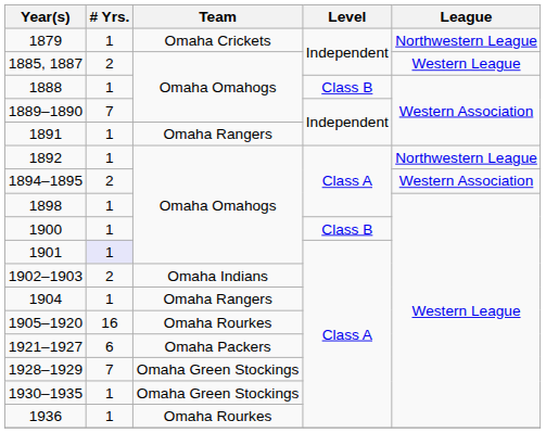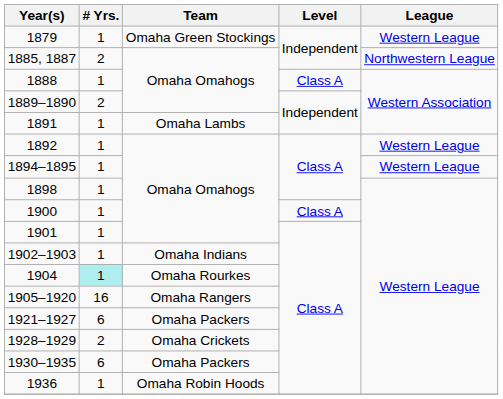1879 | Team: Omaha Crickets -> Omaha Green Stockings
1879 | League: Northwestern League -> Western League
1885, 1887 | League: Western League -> Northwestern League
1888 | Level: Class B -> Class A
1889–1890 | # Yrs.: 7 -> 2
1891 | Team: Omaha Rangers -> Omaha Lambs
1892 | League: Northwestern League -> Western League
1894–1895 | # Yrs.: 2 -> 1
1894–1895 | League: Western Association -> Western League
1900 | Level: Class B -> Class A
1901 | # Yrs.: lavender background -> no background
1902–1903 | # Yrs.: 2 -> 1
1904 | # Yrs.: no background -> paleturquoise background
1904 | Team: Omaha Rangers -> Omaha Rourkes
1905–1920 | Team: Omaha Rourkes -> Omaha Rangers
1928–1929 | # Yrs.: 7 -> 2
1928–1929 | Team: Omaha Green Stockings -> Omaha Crickets
1930–1935 | # Yrs.: 1 -> 6
1930–1935 | Team: Omaha Green Stockings -> Omaha Packers
1936 | Team: Omaha Rourkes -> Omaha Robin Hoods
